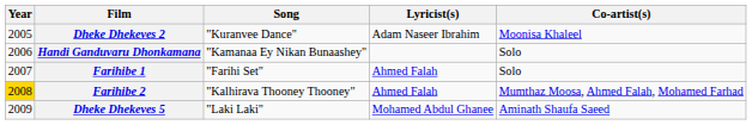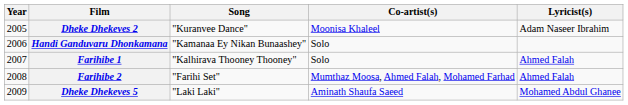columns swapped: Lyricist(s) <-> Co-artist(s)
Farihibe 1 | Song: "Farihi Set" -> "Kalhirava Thooney Thooney"
Farihibe 2 | Year: gold background -> no background
Farihibe 2 | Song: "Kalhirava Thooney Thooney" -> "Farihi Set"
